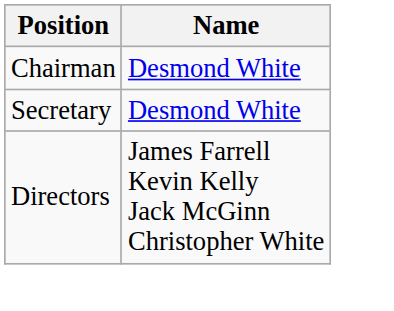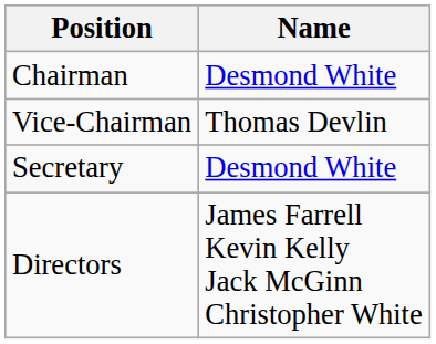+ row: Vice-Chairman | Thomas Devlin
